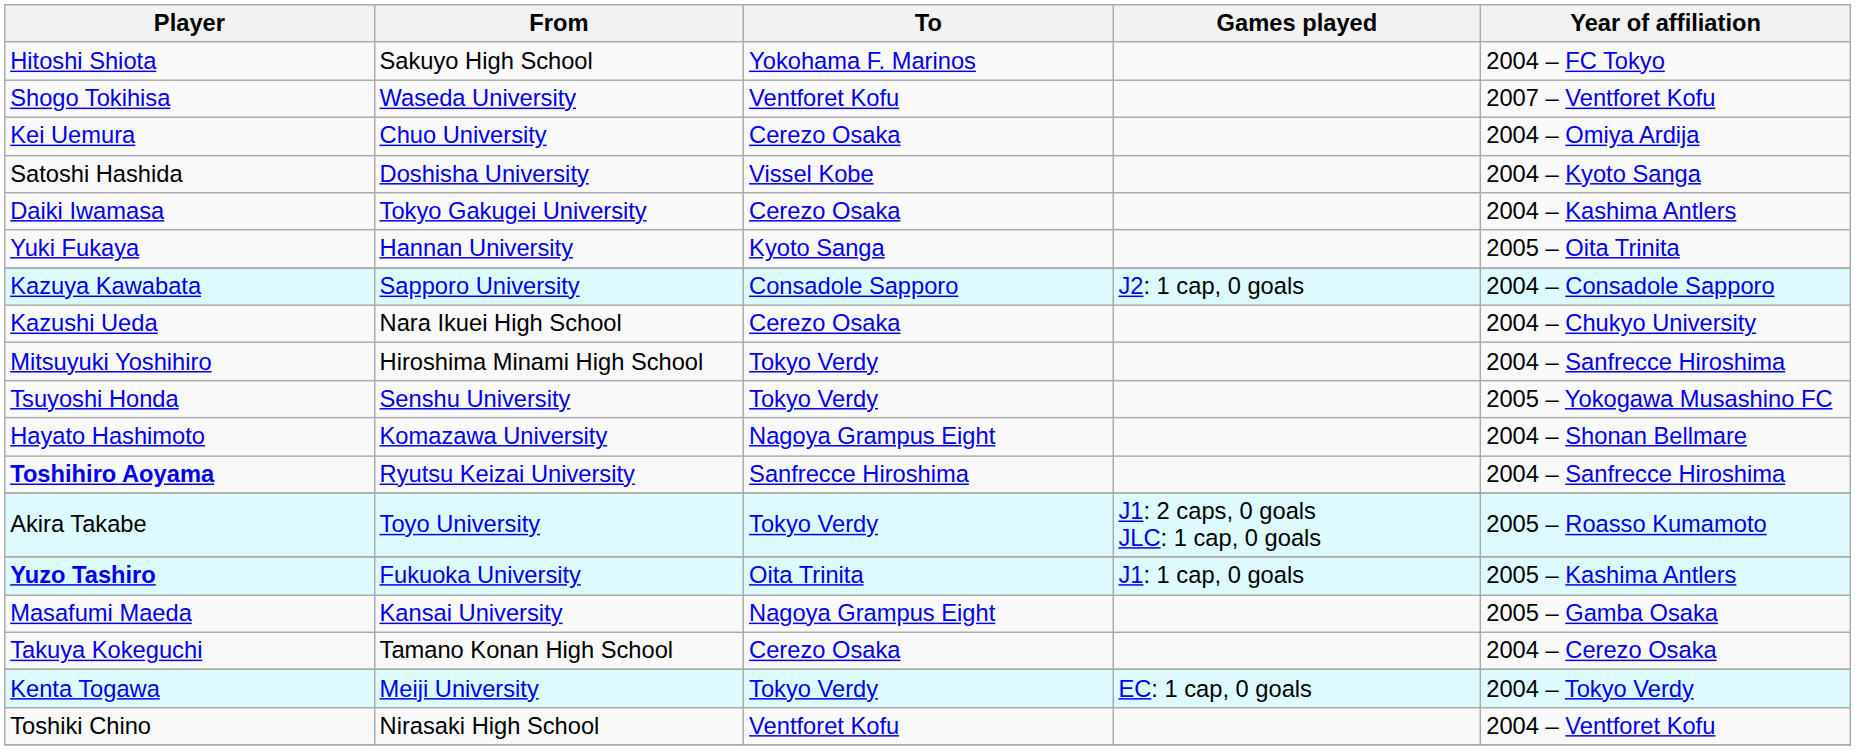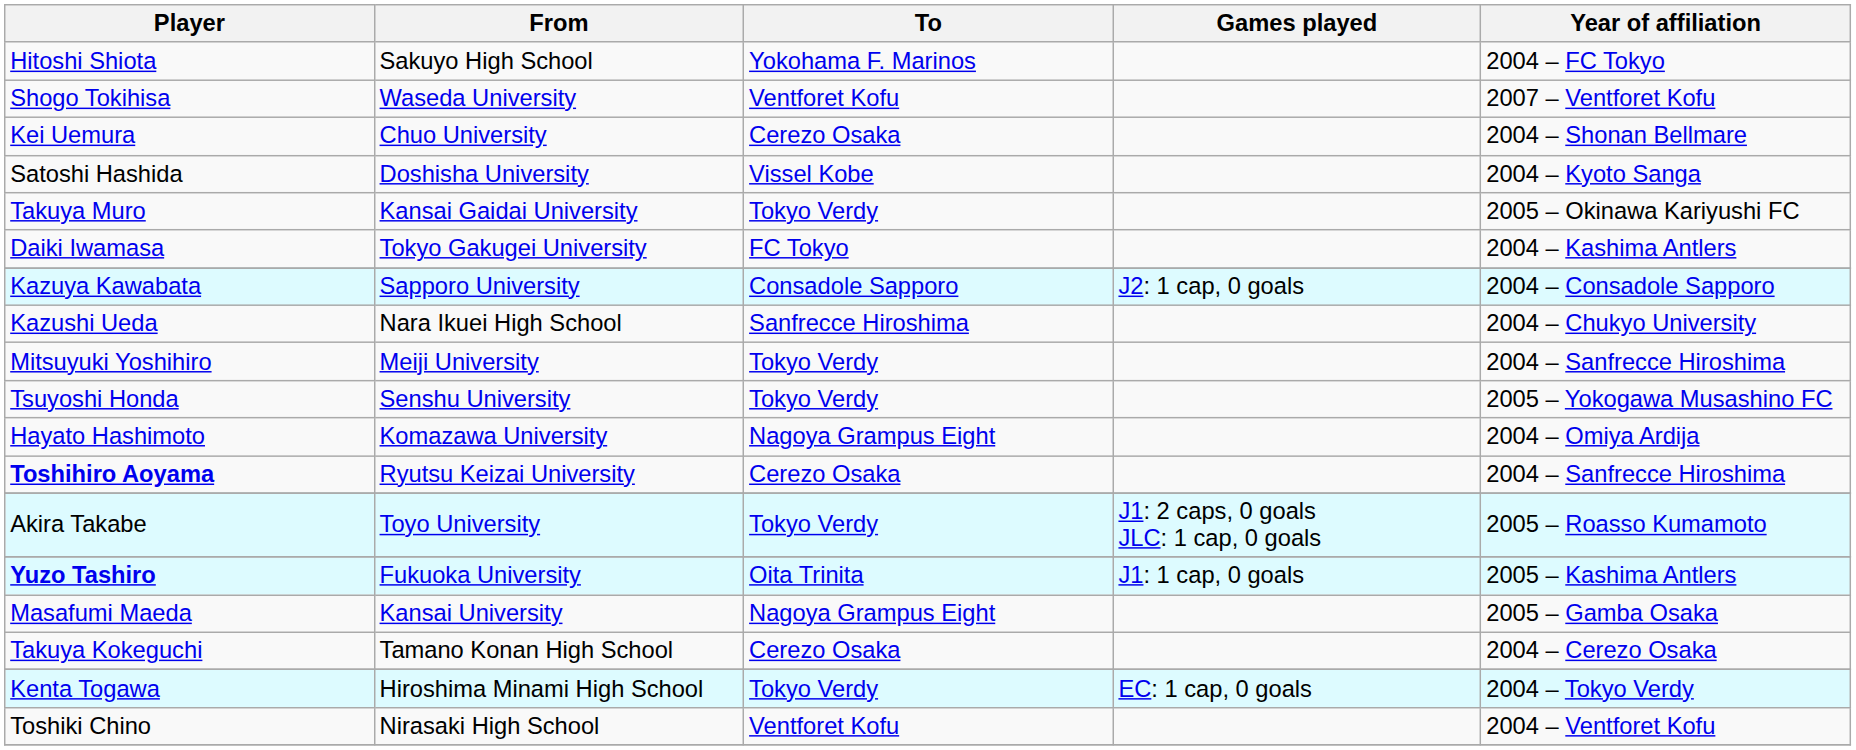Kei Uemura | Year of affiliation: 2004 – Omiya Ardija -> 2004 – Shonan Bellmare
+ row: Takuya Muro | Kansai Gaidai University | Tokyo Verdy | 2005 – Okinawa Kariyushi FC
Daiki Iwamasa | To: Cerezo Osaka -> FC Tokyo
- row: Yuki Fukaya | Hannan University | Kyoto Sanga | 2005 – Oita Trinita
Kazushi Ueda | To: Cerezo Osaka -> Sanfrecce Hiroshima
Mitsuyuki Yoshihiro | From: Hiroshima Minami High School -> Meiji University
Hayato Hashimoto | Year of affiliation: 2004 – Shonan Bellmare -> 2004 – Omiya Ardija
Toshihiro Aoyama | To: Sanfrecce Hiroshima -> Cerezo Osaka
Kenta Togawa | From: Meiji University -> Hiroshima Minami High School
